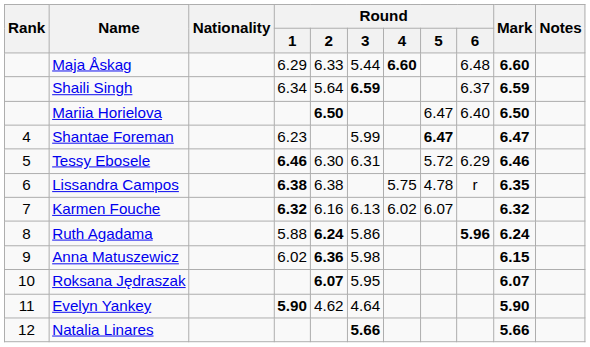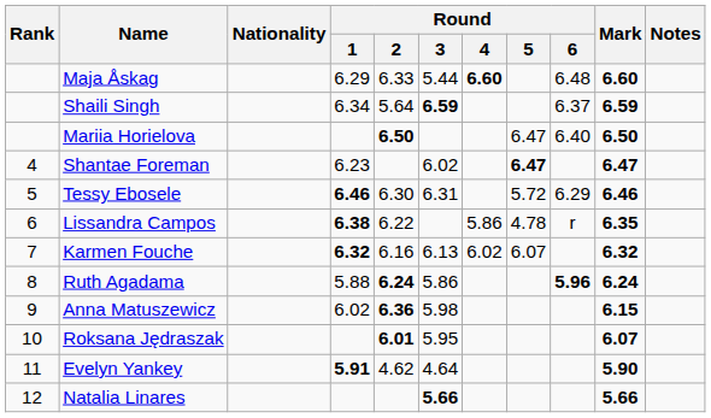Shantae Foreman | Round / 3: 5.99 -> 6.02
Lissandra Campos | Round / 2: 6.38 -> 6.22
Lissandra Campos | Round / 4: 5.75 -> 5.86
Roksana Jędraszak | Round / 2: 6.07 -> 6.01
Evelyn Yankey | Round / 1: 5.90 -> 5.91
